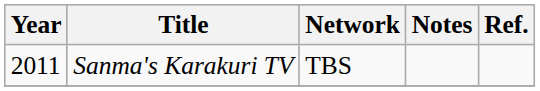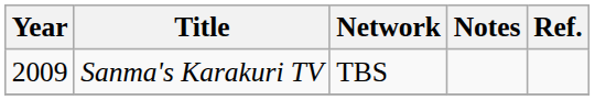Sanma's Karakuri TV | Year: 2011 -> 2009
